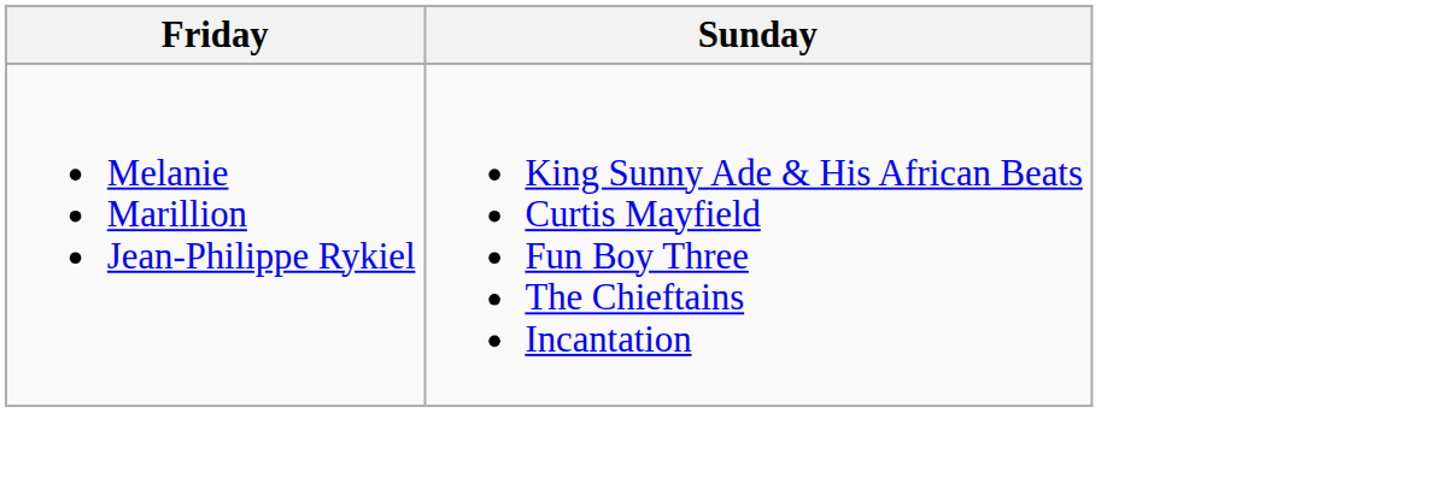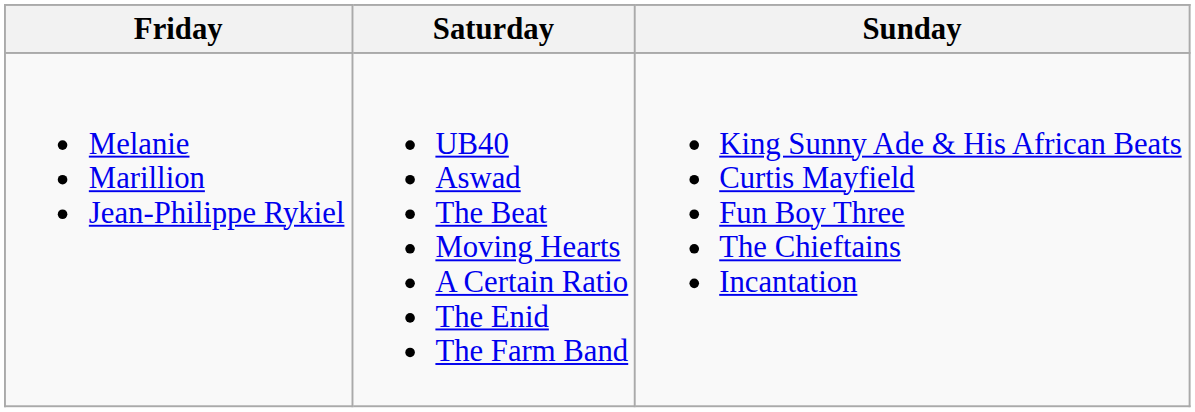+ column: Saturday | UB40 Aswad The Beat Moving Hearts A Certain Ratio The Enid The Farm Band
